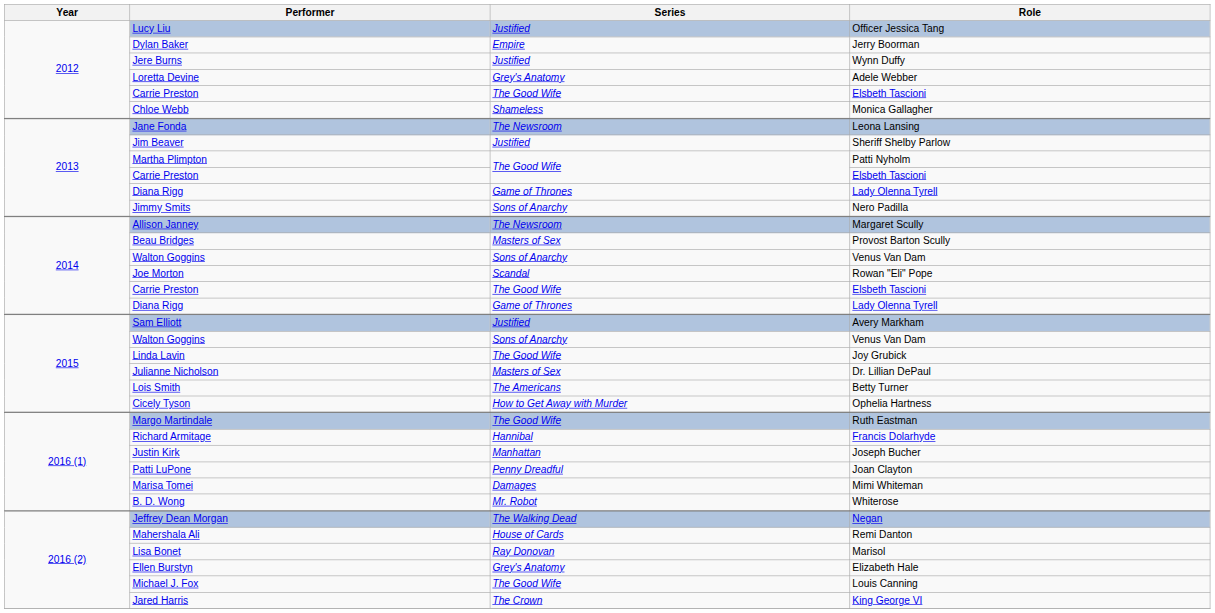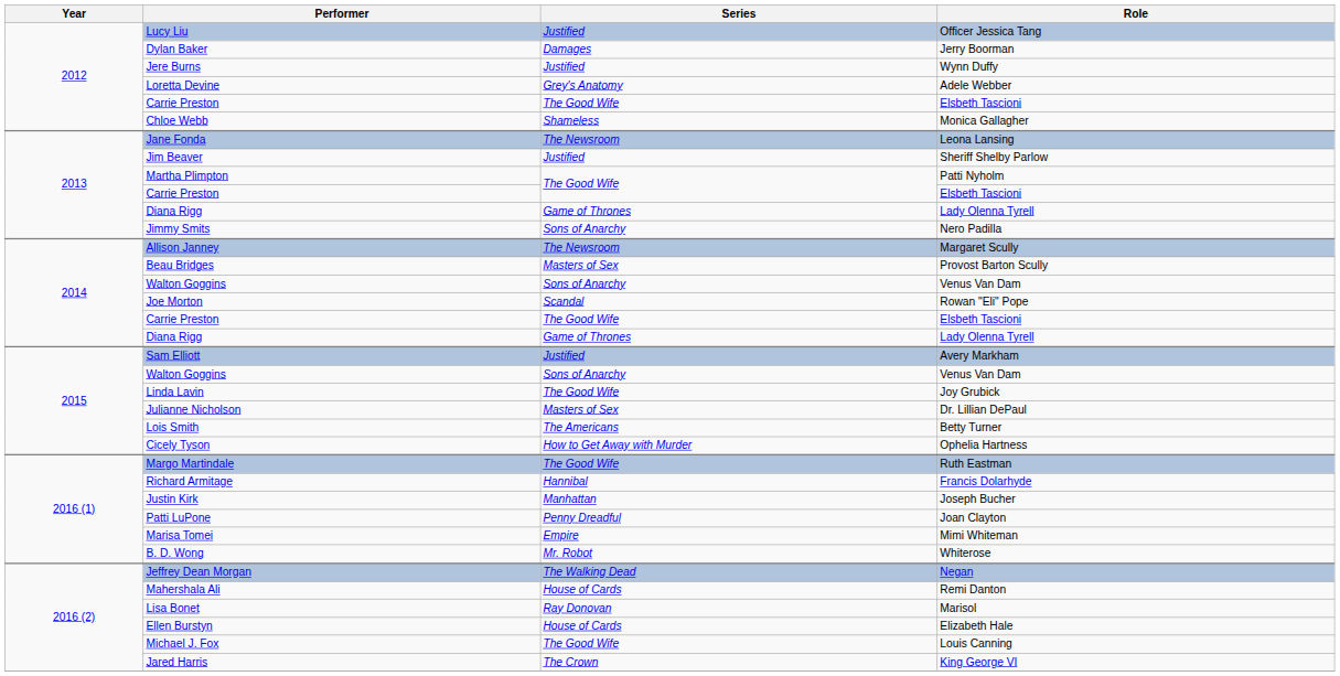Dylan Baker | Series: Empire -> Damages
Marisa Tomei | Series: Damages -> Empire
Ellen Burstyn | Series: Grey's Anatomy -> House of Cards
